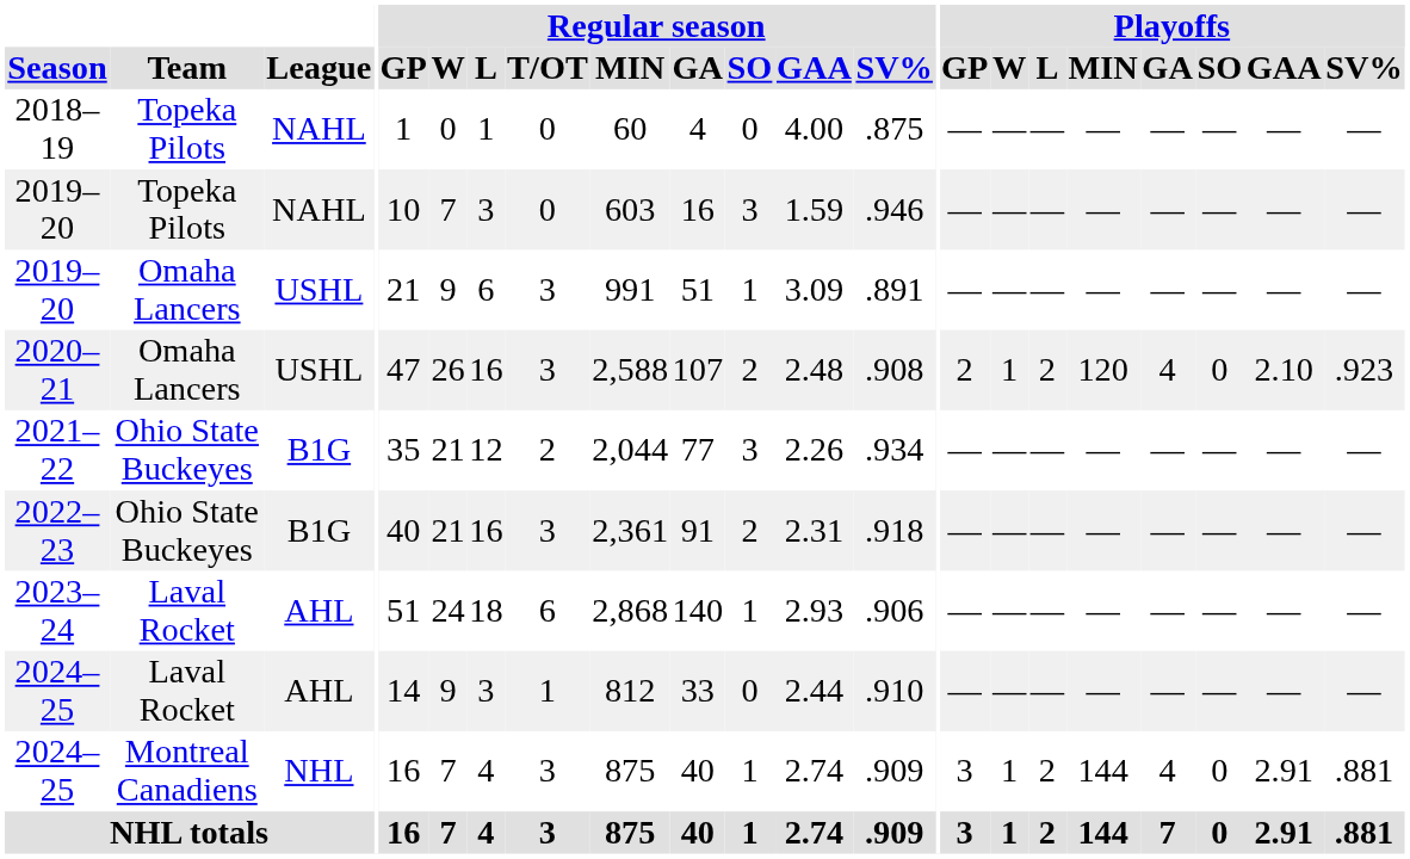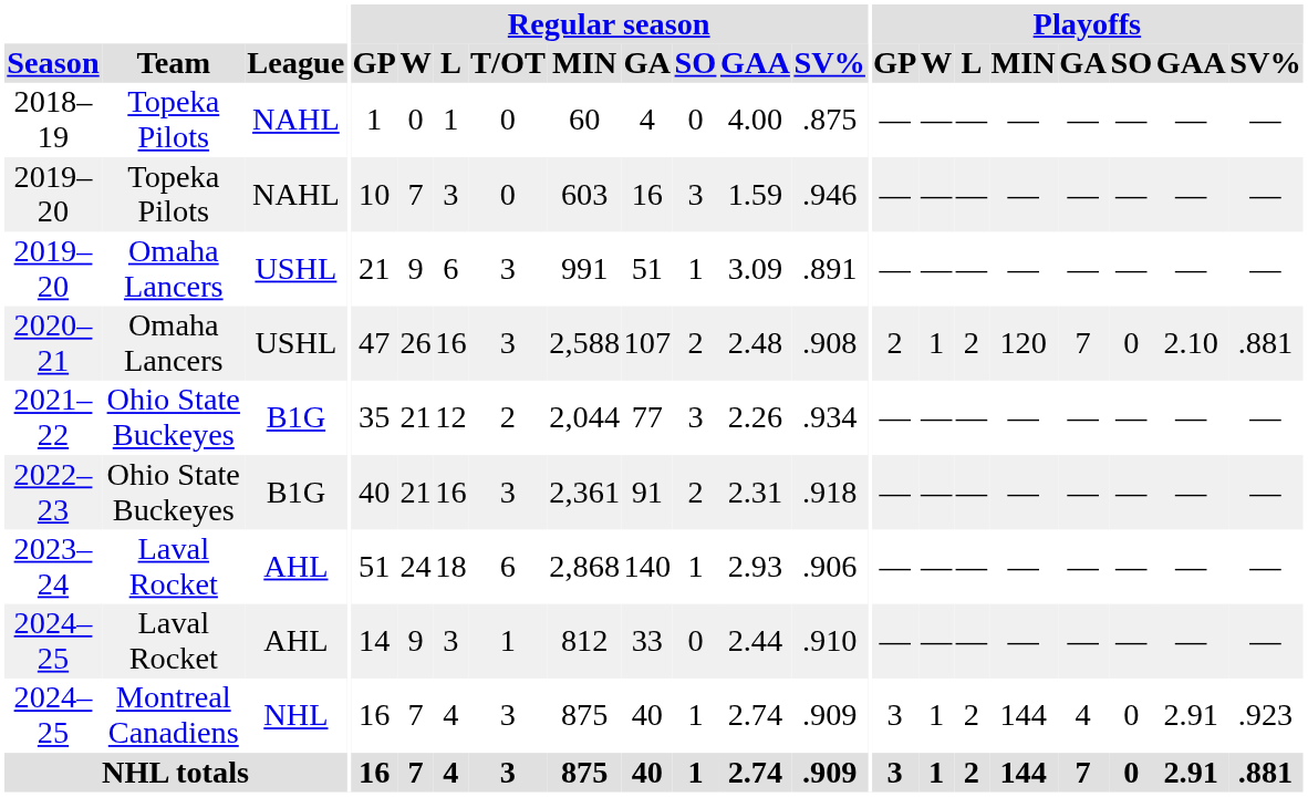2020–21 | Playoffs / GA: 4 -> 7
2020–21 | Playoffs / SV%: .923 -> .881
2024–25 / Montreal Canadiens | Playoffs / SV%: .881 -> .923
